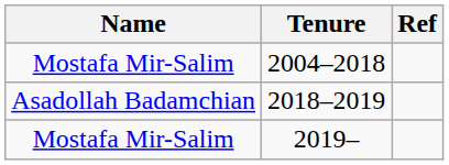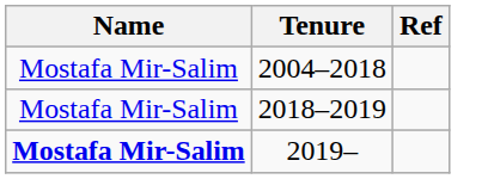2018–2019 | Name: Asadollah Badamchian -> Mostafa Mir-Salim
2019– | Name: normal -> bold
